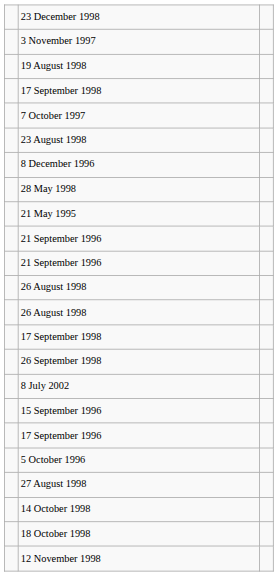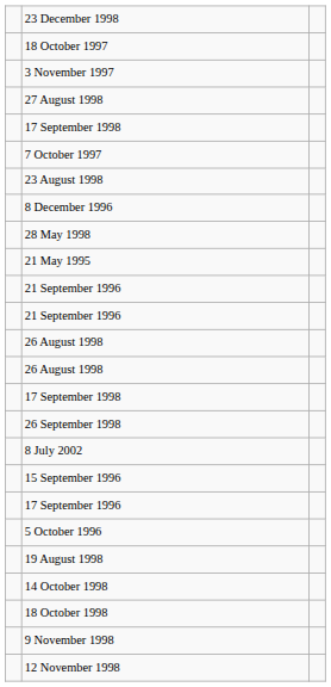+ row: 18 October 1997
rows swapped: 27 August 1998 <-> 19 August 1998
+ row: 9 November 1998
